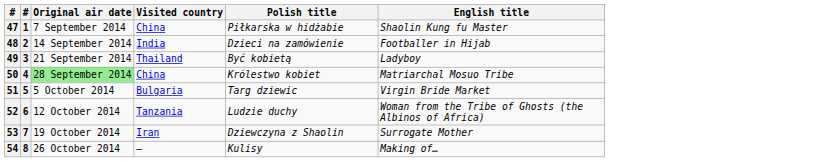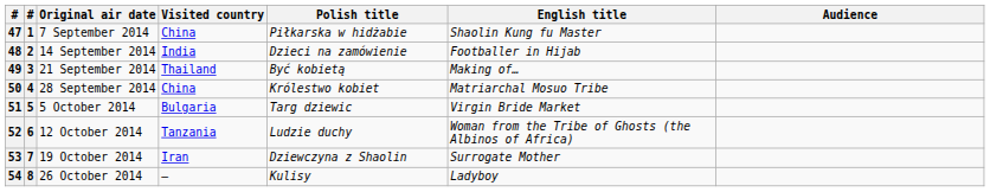+ column: Audience
49 | English title: Ladyboy -> Making of…
50 | Original air date: lightgreen background -> no background
54 | English title: Making of… -> Ladyboy
